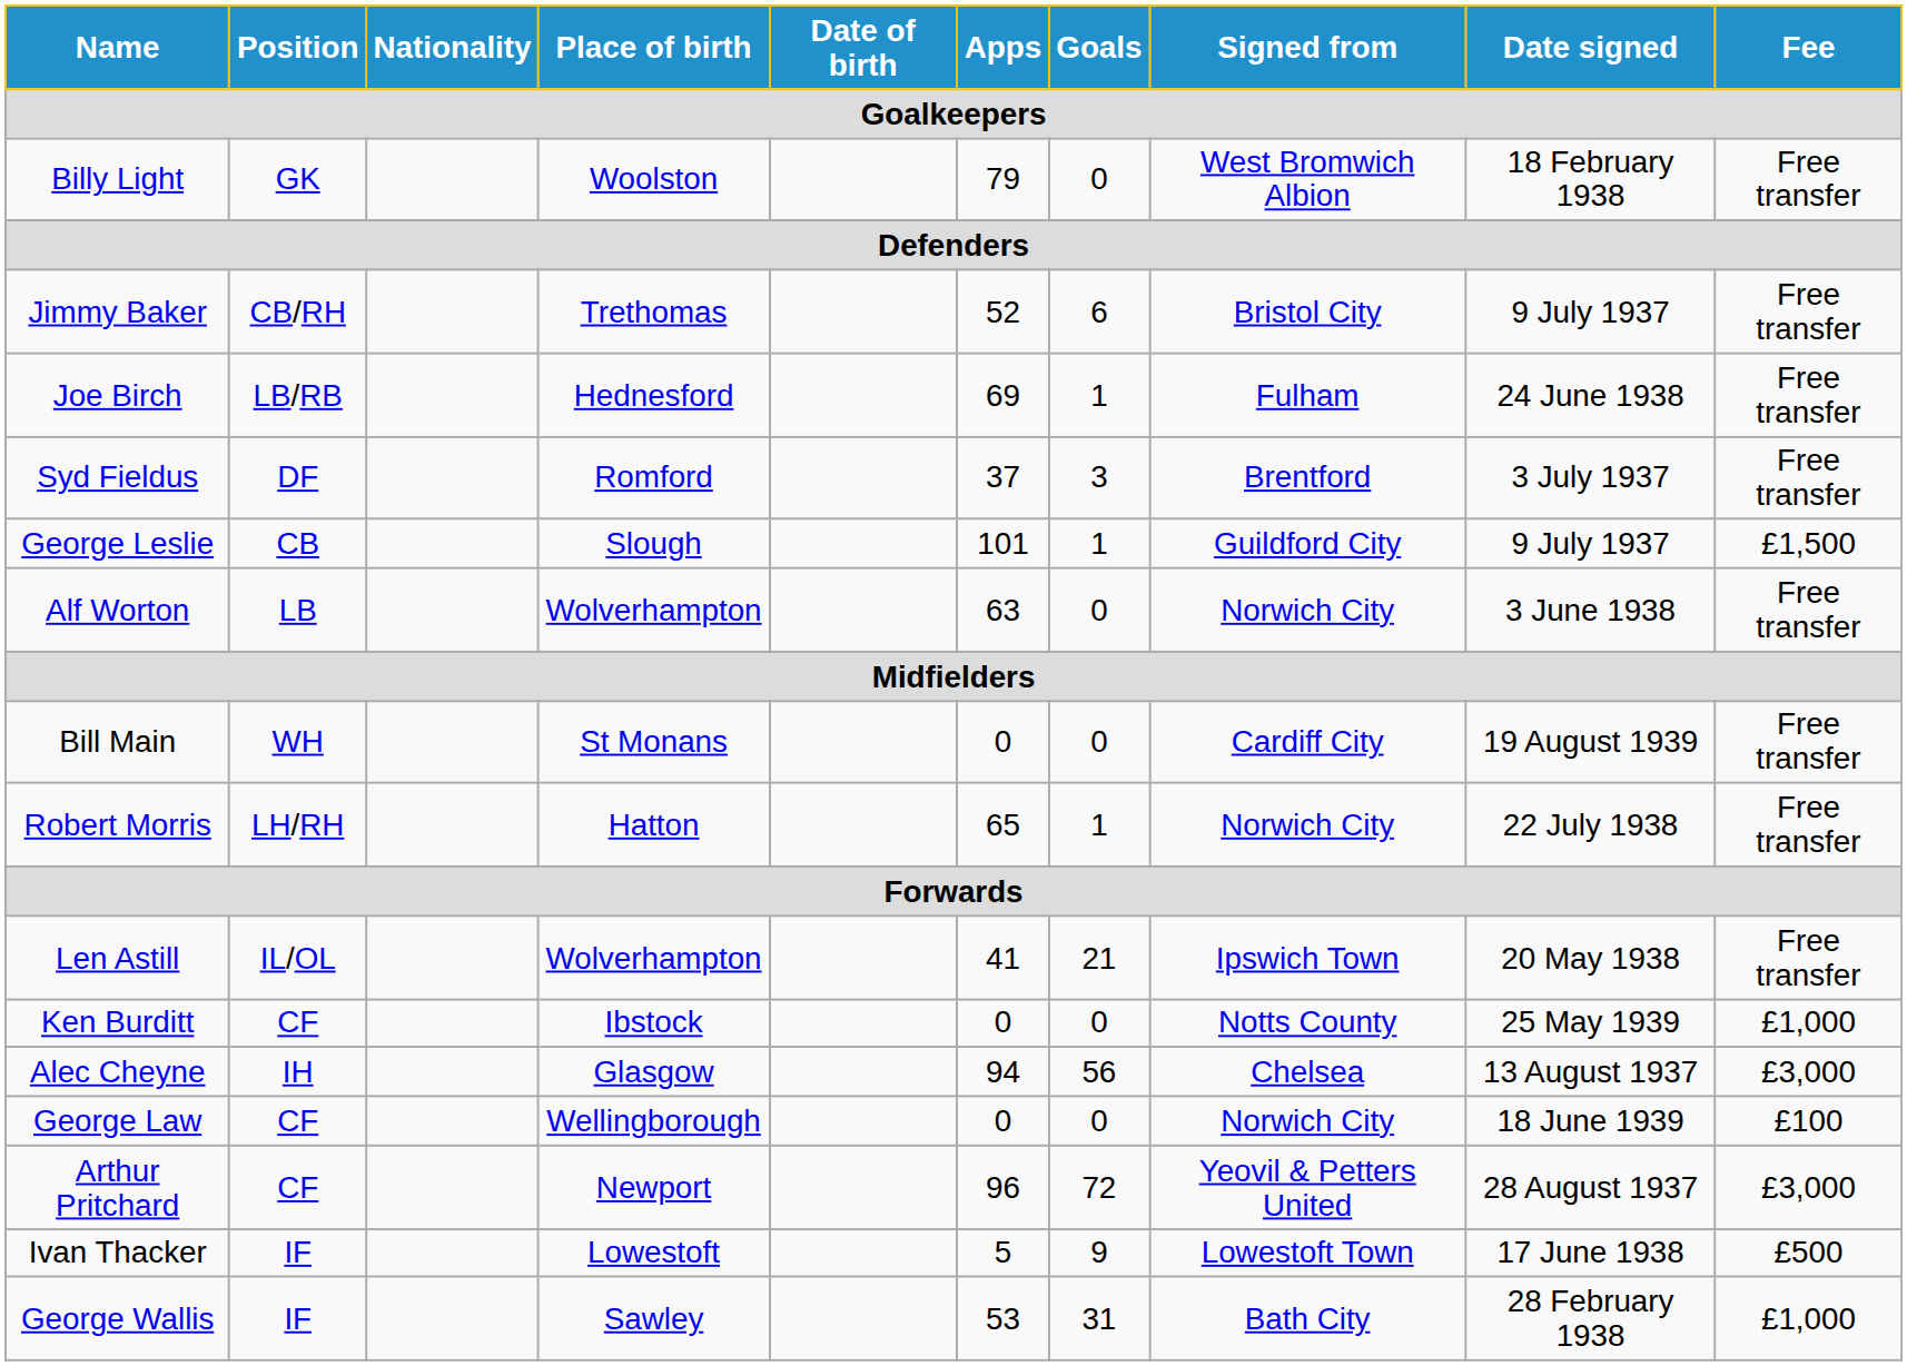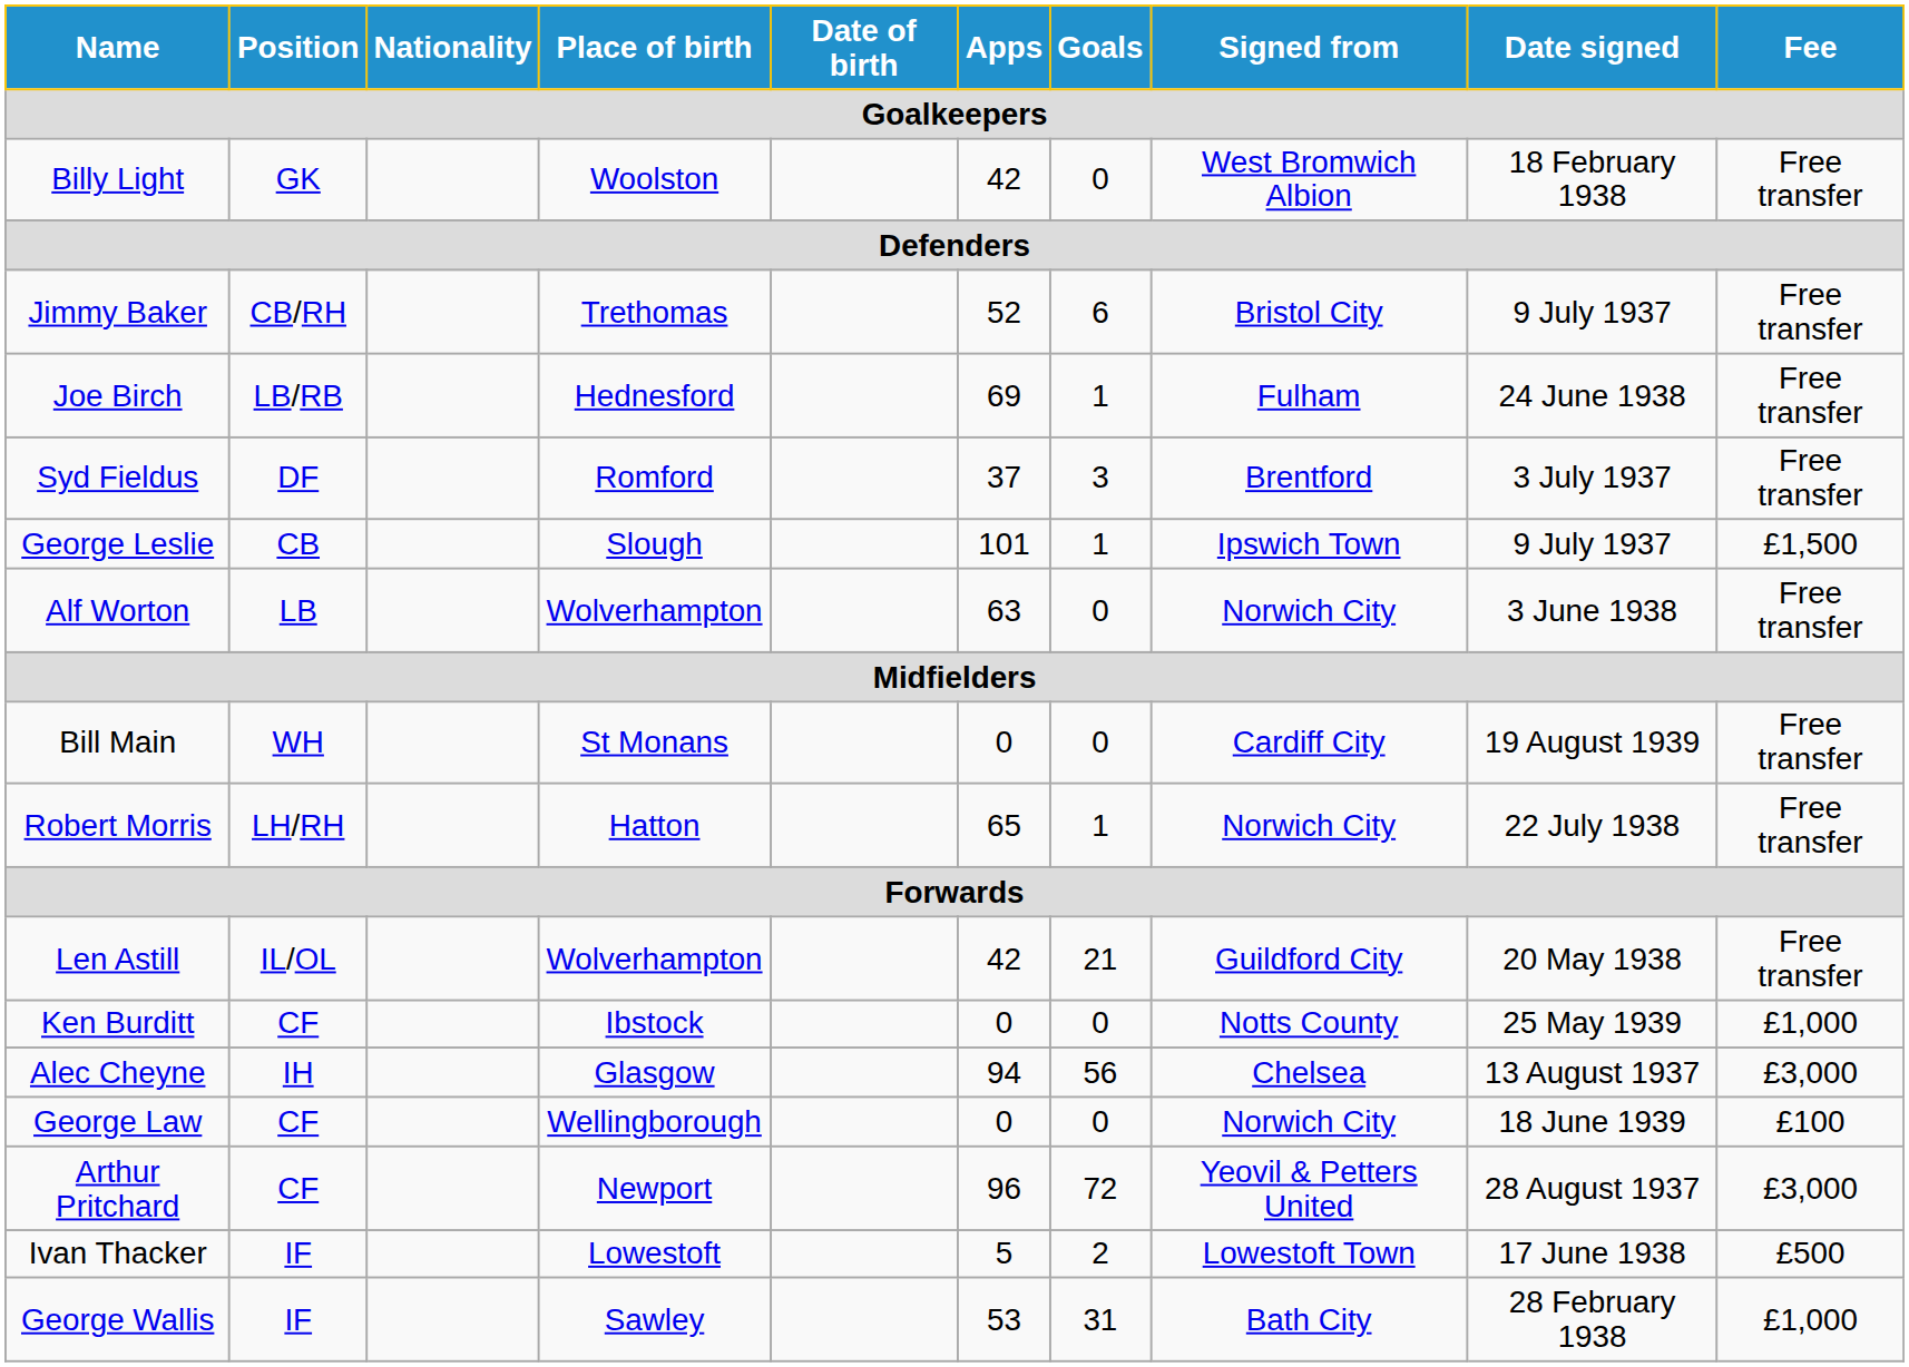Billy Light | Apps: 79 -> 42
George Leslie | Signed from: Guildford City -> Ipswich Town
Len Astill | Apps: 41 -> 42
Len Astill | Signed from: Ipswich Town -> Guildford City
Ivan Thacker | Goals: 9 -> 2
